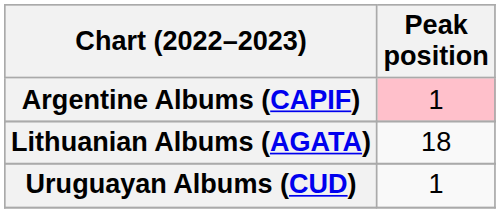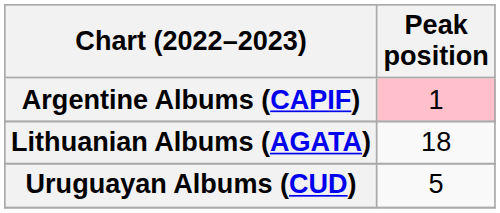Uruguayan Albums (CUD) | Peak position: 1 -> 5
